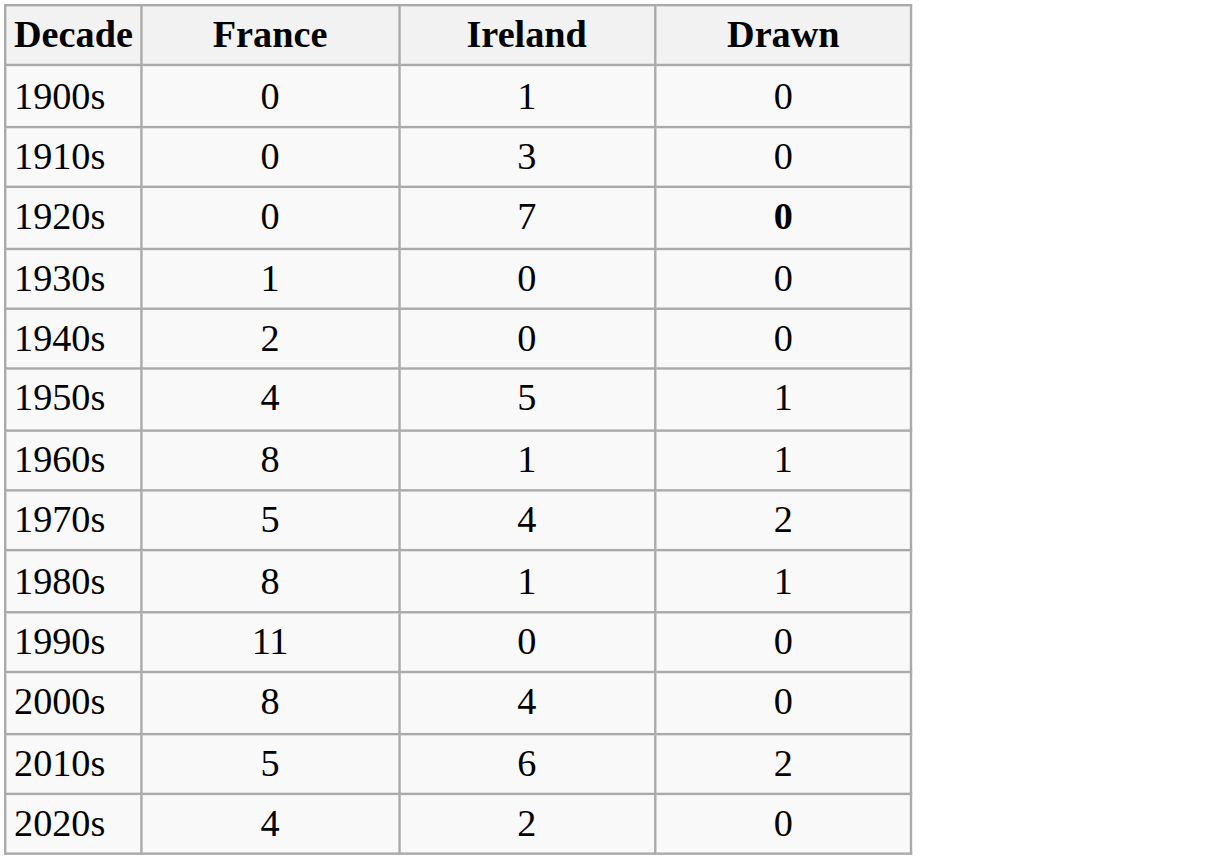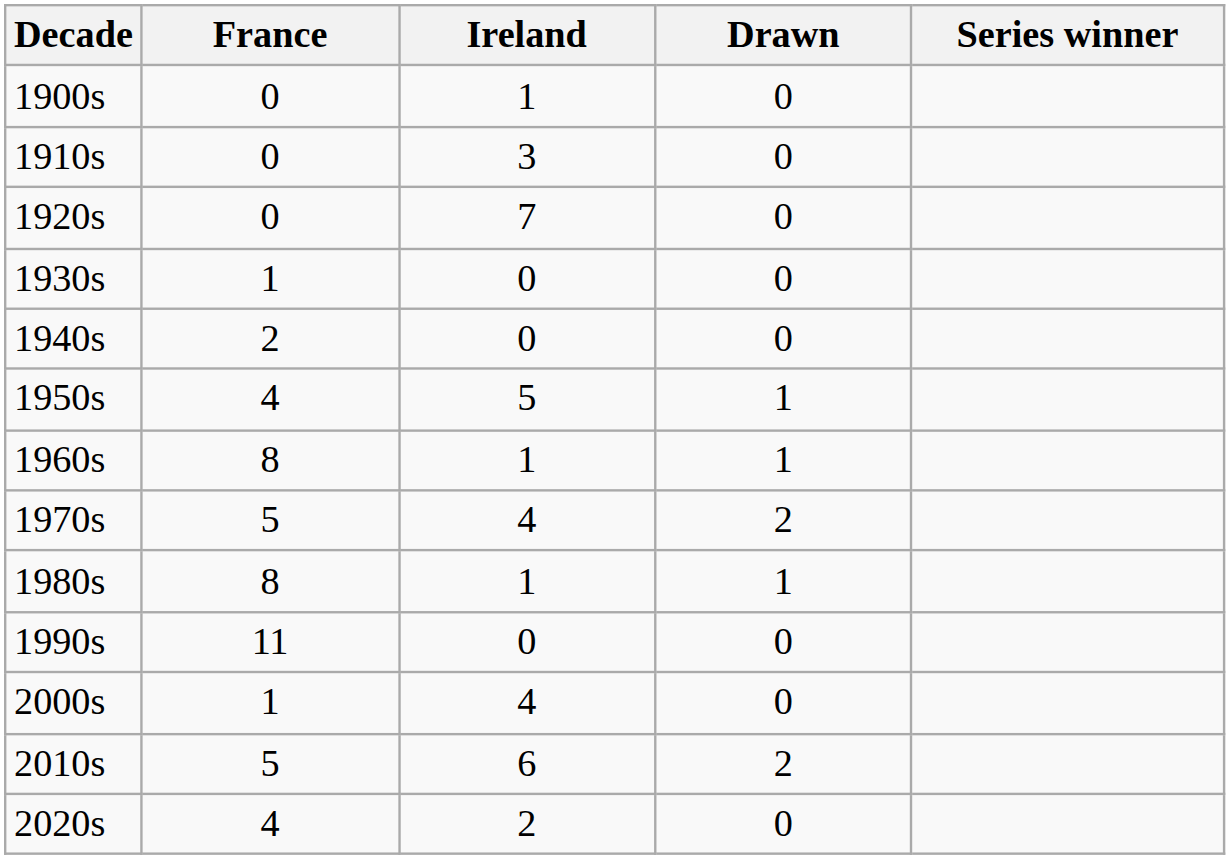+ column: Series winner
1920s | Drawn: bold -> normal
2000s | France: 8 -> 1
